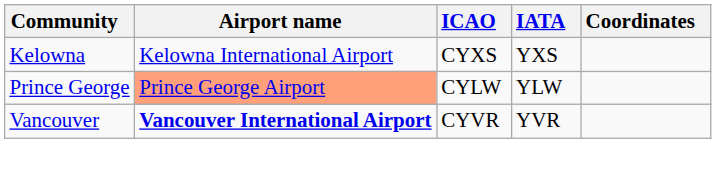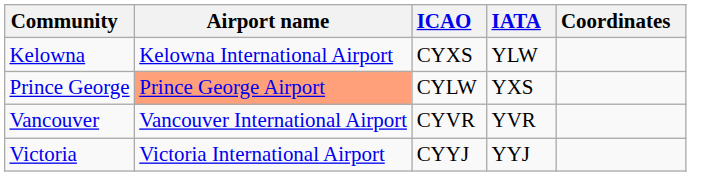Kelowna | IATA: YXS -> YLW
Prince George | IATA: YLW -> YXS
Vancouver | Airport name: bold -> normal
+ row: Victoria | Victoria International Airport | CYYJ | YYJ
